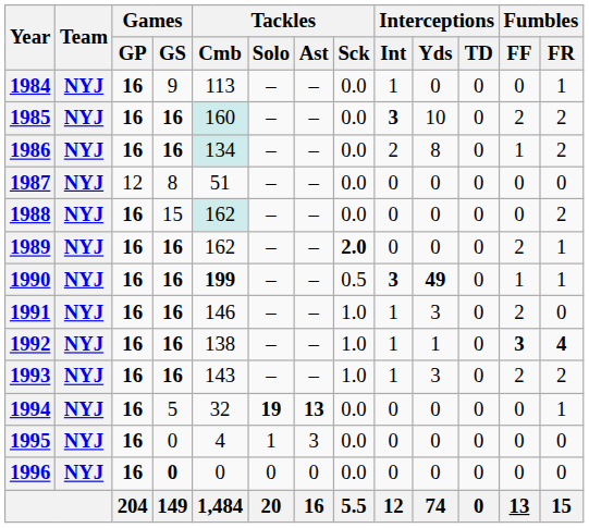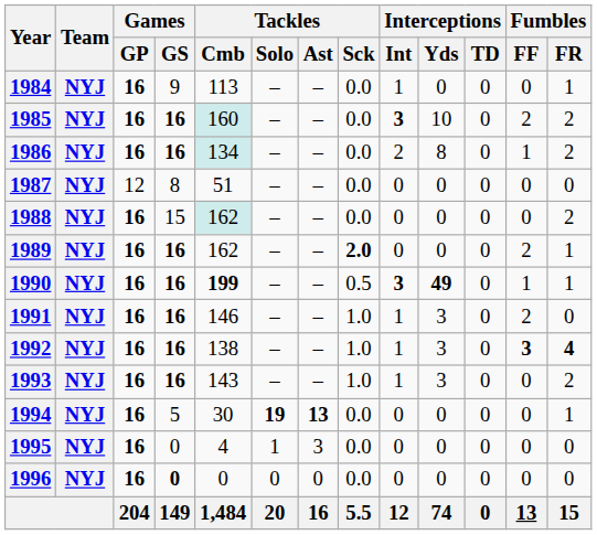1992 | Interceptions / Yds: 1 -> 3
1993 | Fumbles / FF: 2 -> 0
1994 | Tackles / Cmb: 32 -> 30
